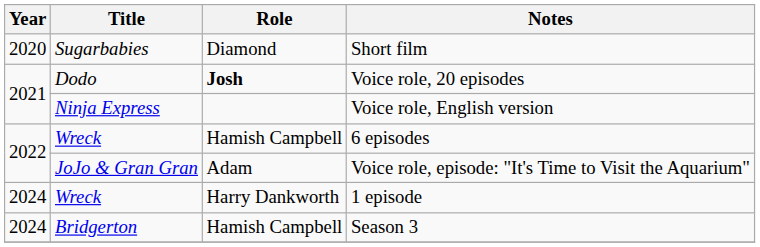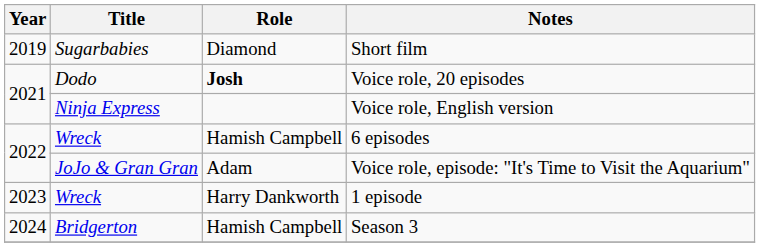Short film | Year: 2020 -> 2019
1 episode | Year: 2024 -> 2023
